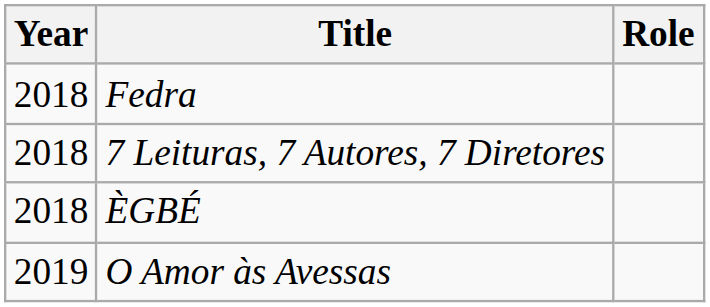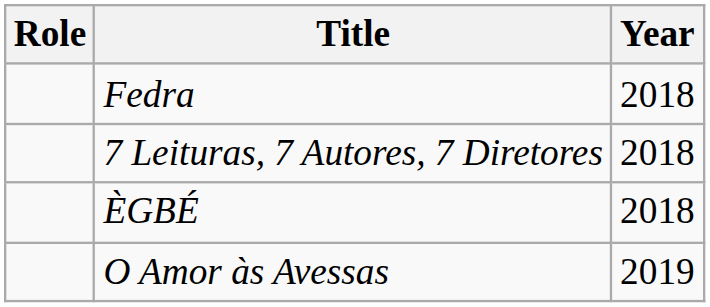columns swapped: Year <-> Role
